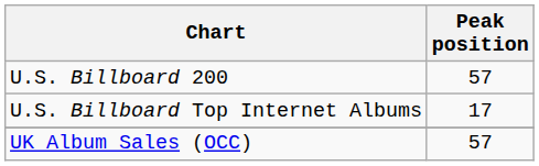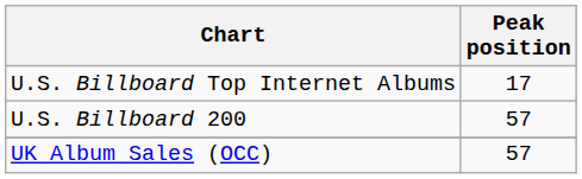rows swapped: U.S. Billboard 200 <-> U.S. Billboard Top Internet Albums
